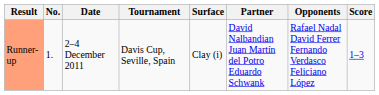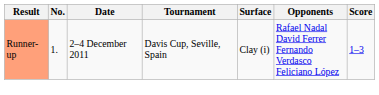- column: Partner | David Nalbandian Juan Martín del Potro Eduardo Schwank
